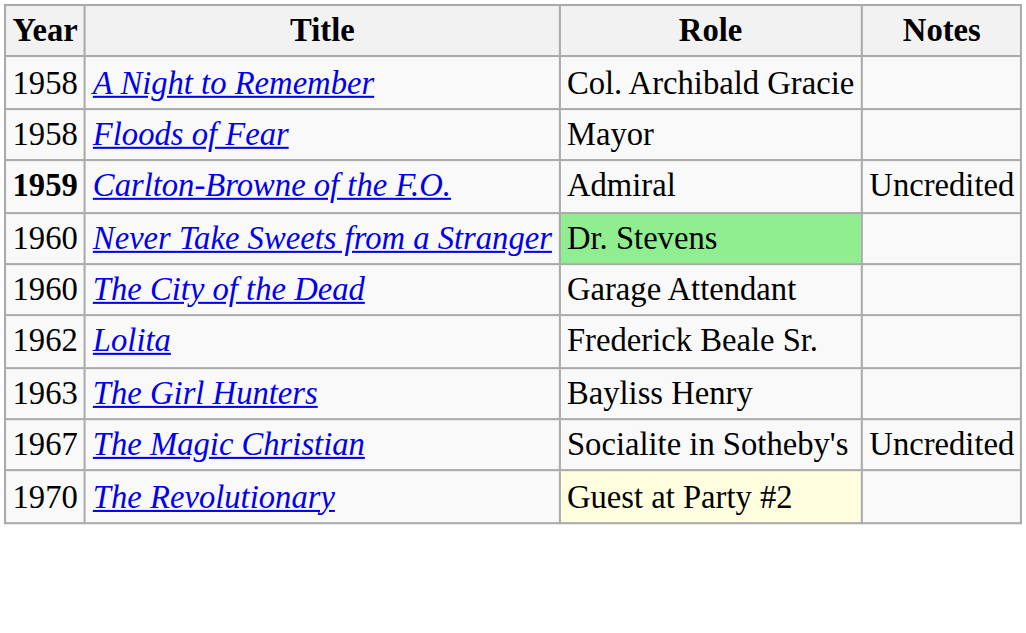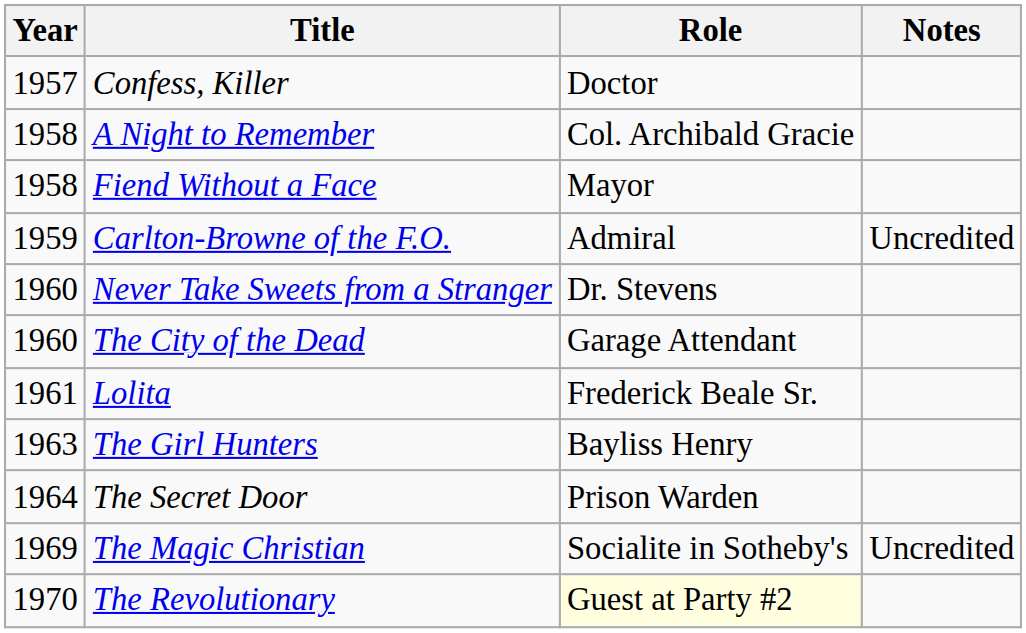+ row: 1957 | Confess, Killer | Doctor
+ row: 1958 | Fiend Without a Face | Mayor
- row: 1958 | Floods of Fear | Mayor
Carlton-Browne of the F.O. | Year: bold -> normal
Never Take Sweets from a Stranger | Role: lightgreen background -> no background
Lolita | Year: 1962 -> 1961
+ row: 1964 | The Secret Door | Prison Warden
The Magic Christian | Year: 1967 -> 1969
